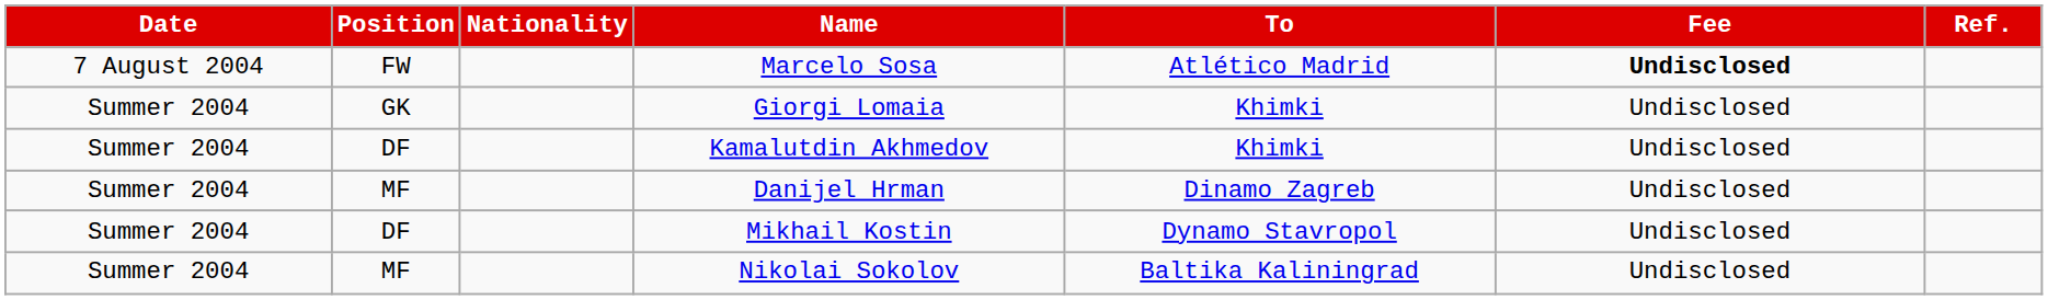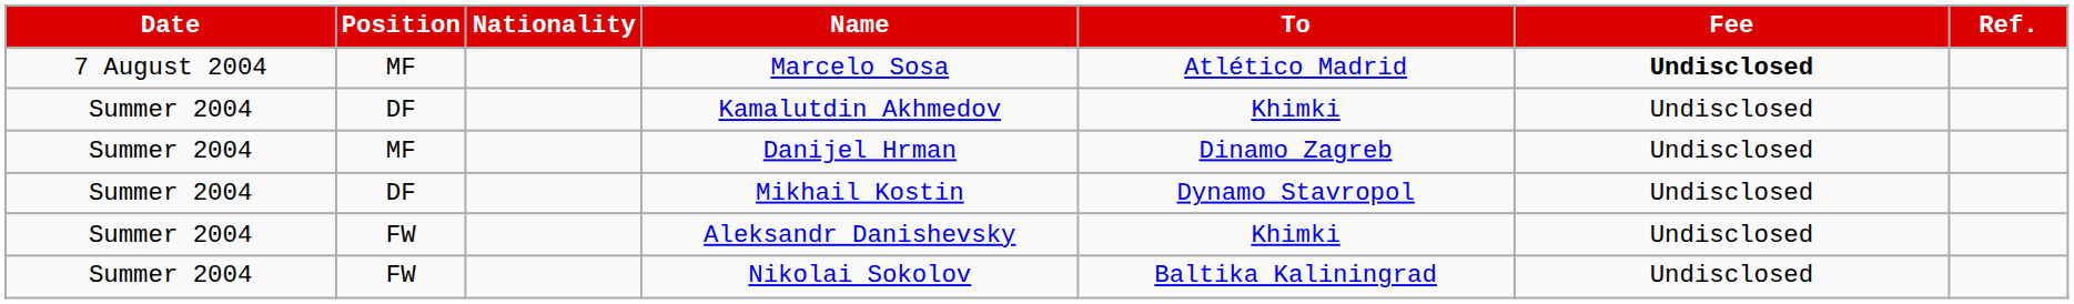Marcelo Sosa | Position: FW -> MF
- row: Summer 2004 | GK | Giorgi Lomaia | Khimki | Undisclosed
+ row: Summer 2004 | FW | Aleksandr Danishevsky | Khimki | Undisclosed
Nikolai Sokolov | Position: MF -> FW
